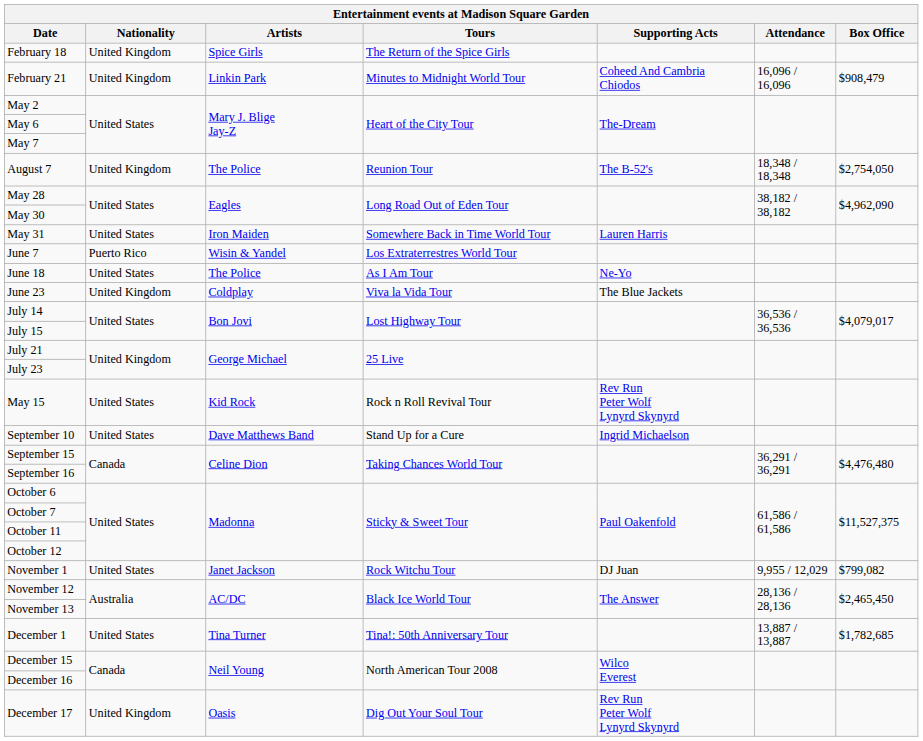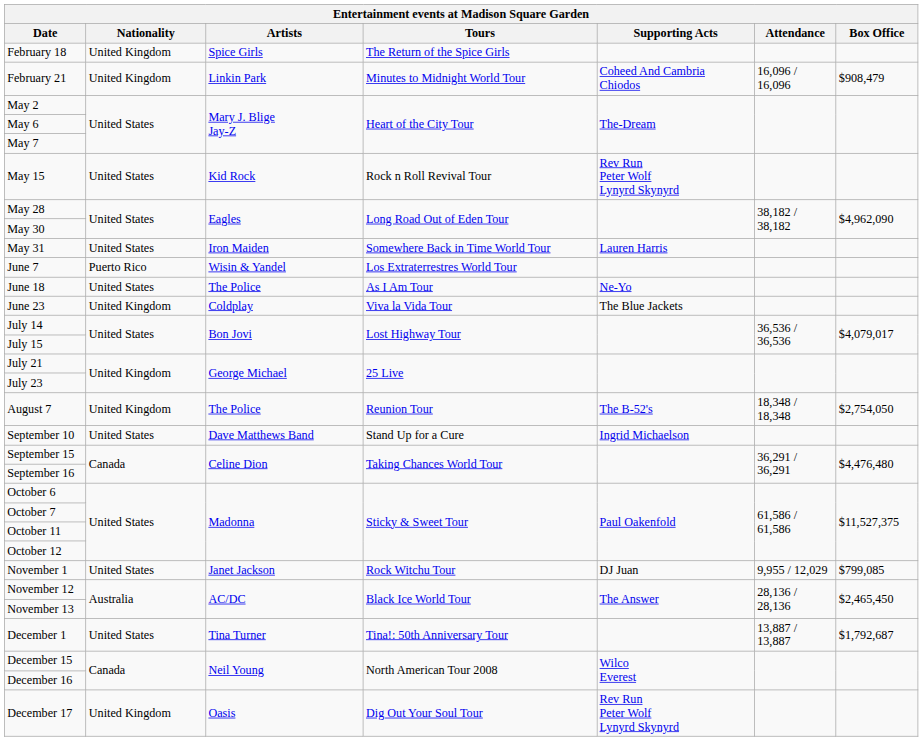rows swapped: May 15 <-> August 7
November 1 | Box Office: $799,082 -> $799,085
December 1 | Box Office: $1,782,685 -> $1,792,687
